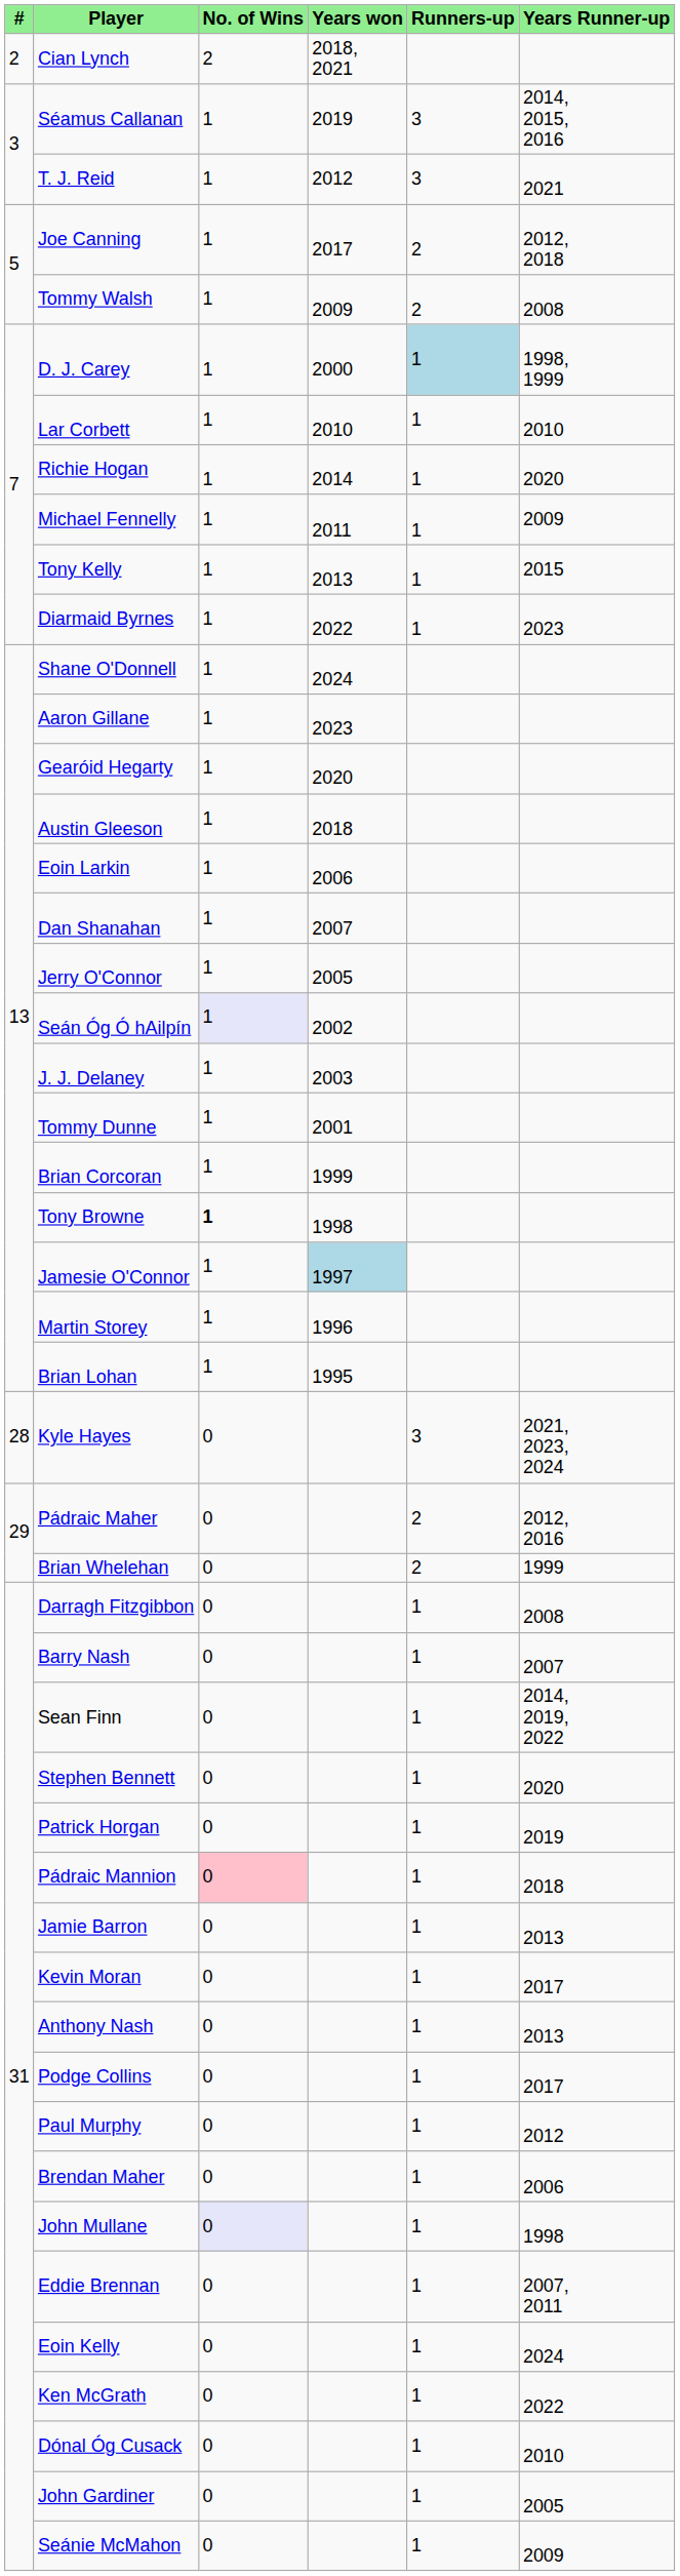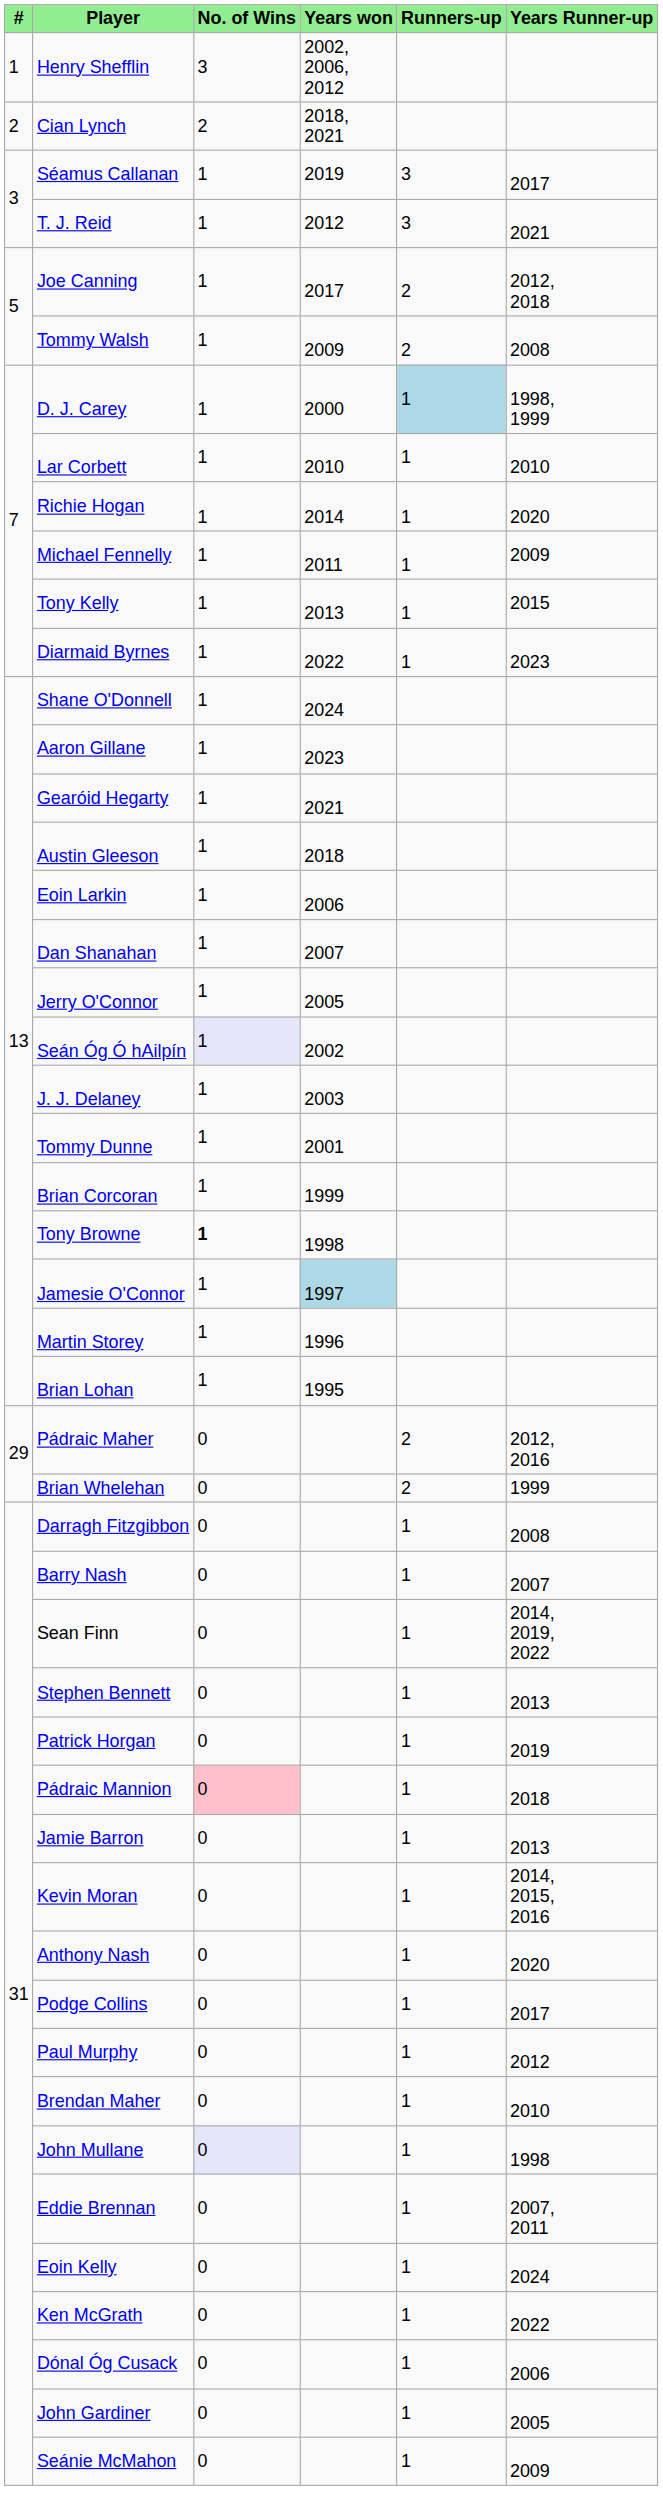+ row: 1 | Henry Shefflin | 3 | 2002, 2006, 2012
Séamus Callanan | Years Runner-up: 2014, 2015, 2016 -> 2017
Gearóid Hegarty | Years won: 2020 -> 2021
- row: 28 | Kyle Hayes | 0 | 3 | 2021, 2023, 2024
Stephen Bennett | Years Runner-up: 2020 -> 2013
Kevin Moran | Years Runner-up: 2017 -> 2014, 2015, 2016
Anthony Nash | Years Runner-up: 2013 -> 2020
Brendan Maher | Years Runner-up: 2006 -> 2010
Dónal Óg Cusack | Years Runner-up: 2010 -> 2006
